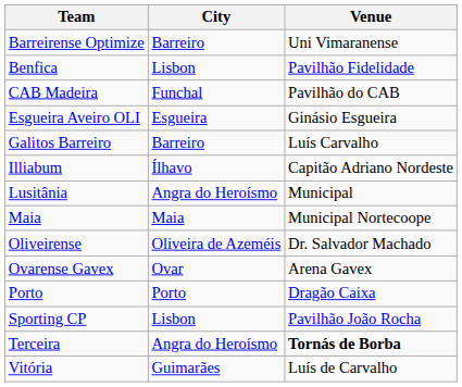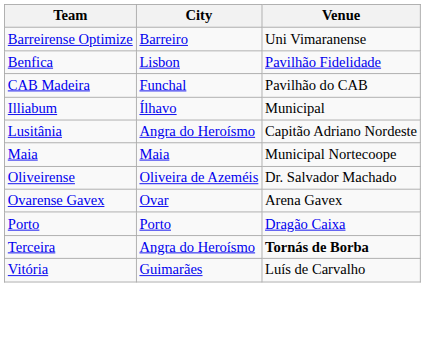- row: Esgueira Aveiro OLI | Esgueira | Ginásio Esgueira
- row: Galitos Barreiro | Barreiro | Luís Carvalho
Illiabum | Venue: Capitão Adriano Nordeste -> Municipal
Lusitânia | Venue: Municipal -> Capitão Adriano Nordeste
- row: Sporting CP | Lisbon | Pavilhão João Rocha
